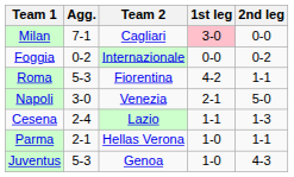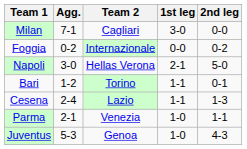Milan | 1st leg: pink background -> no background
- row: Roma | 5-3 | Fiorentina | 4-2 | 1-1
Napoli | Team 2: Venezia -> Hellas Verona
+ row: Bari | 1-2 | Torino | 1-1 | 0-1
Parma | Team 2: Hellas Verona -> Venezia
